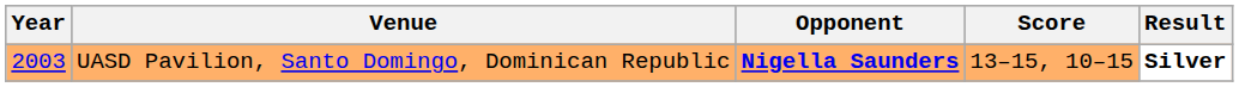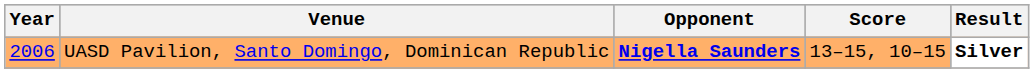UASD Pavilion, Santo Domingo, Dominican Republic | Year: 2003 -> 2006
